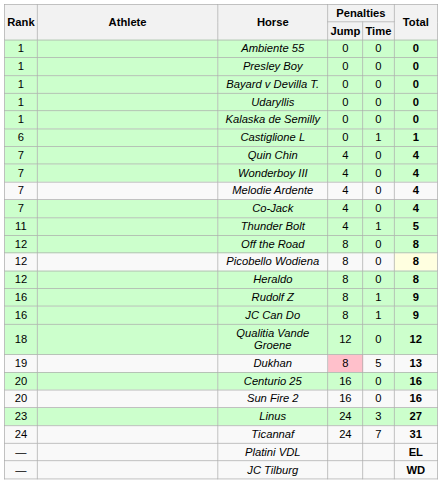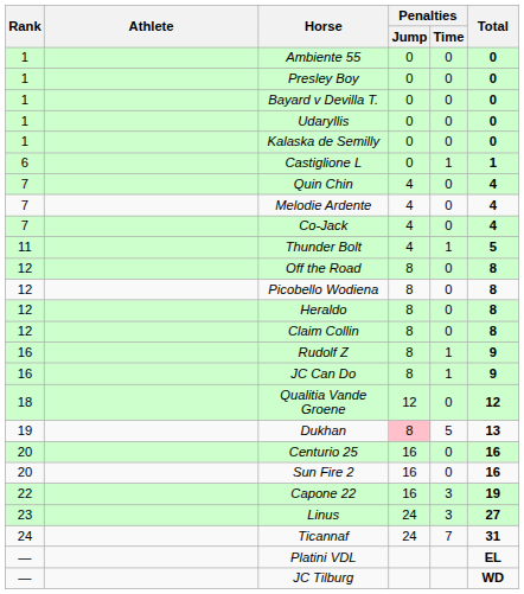- row: 7 | Wonderboy III | 4 | 0 | 4
Picobello Wodiena | Total: lightyellow background -> no background
+ row: 12 | Claim Collin | 8 | 0 | 8
+ row: 22 | Capone 22 | 16 | 3 | 19
